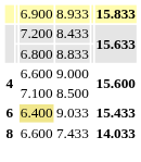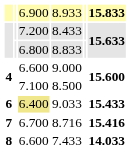+ row: 7 | 6.700 | 8.716 | 15.416
